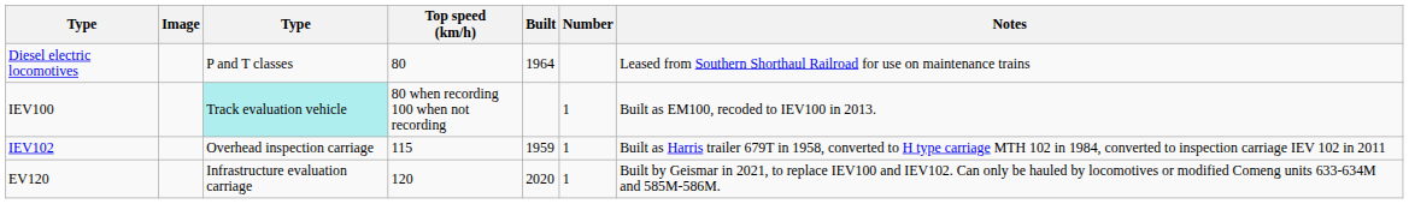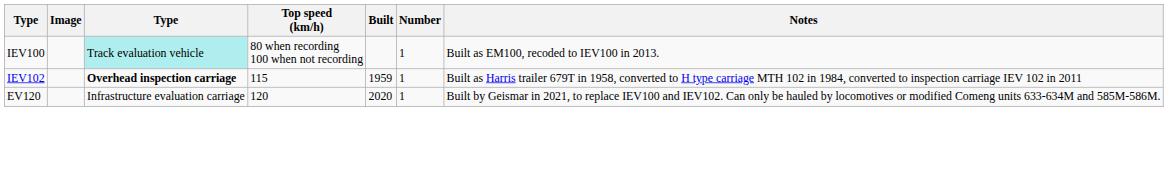- row: Diesel electric locomotives | P and T classes | 80 | 1964 | Leased from Southern Shorthaul Railroad for use on maintenance trains
IEV102 | column 3: normal -> bold
